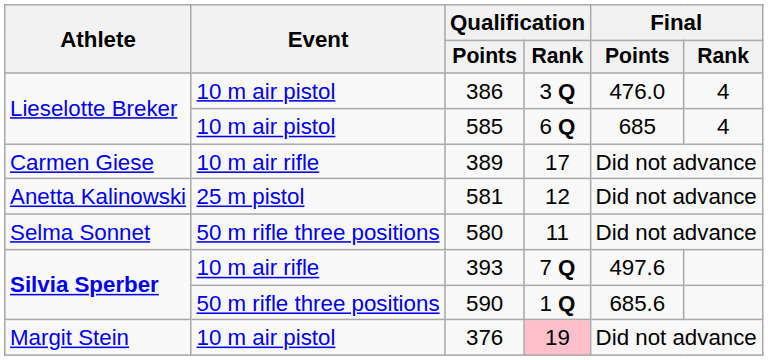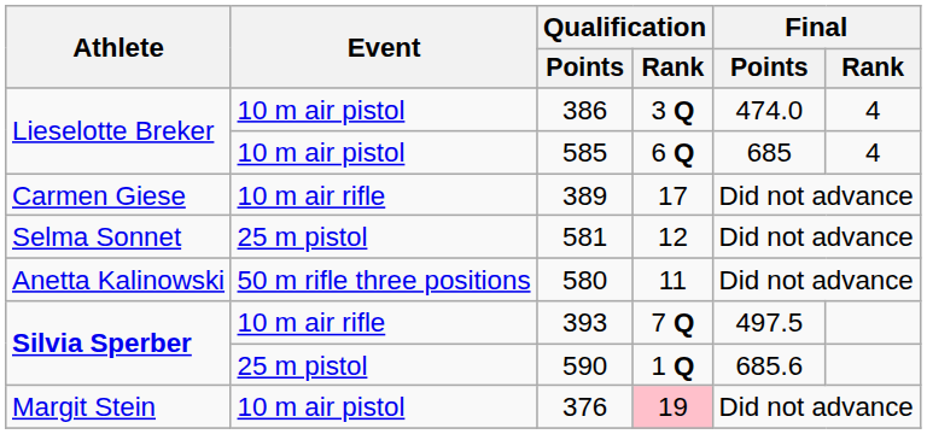386 | Final / Points: 476.0 -> 474.0
581 | Athlete: Anetta Kalinowski -> Selma Sonnet
580 | Athlete: Selma Sonnet -> Anetta Kalinowski
393 | Final / Points: 497.6 -> 497.5
590 | Event: 50 m rifle three positions -> 25 m pistol
